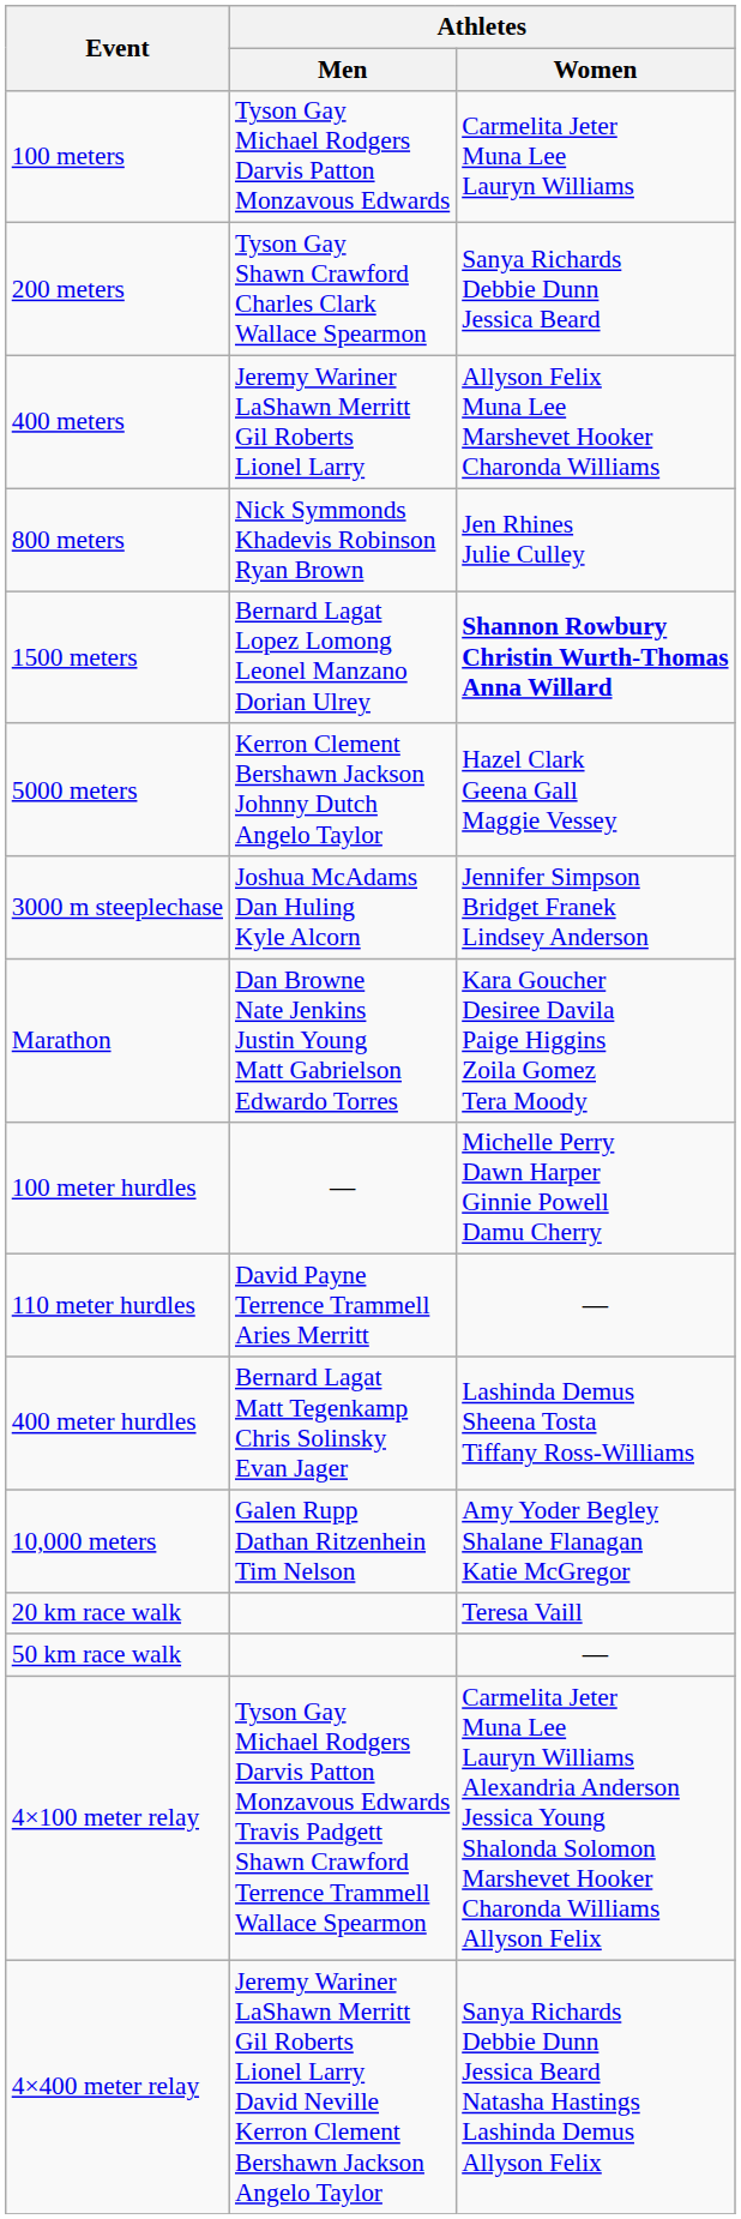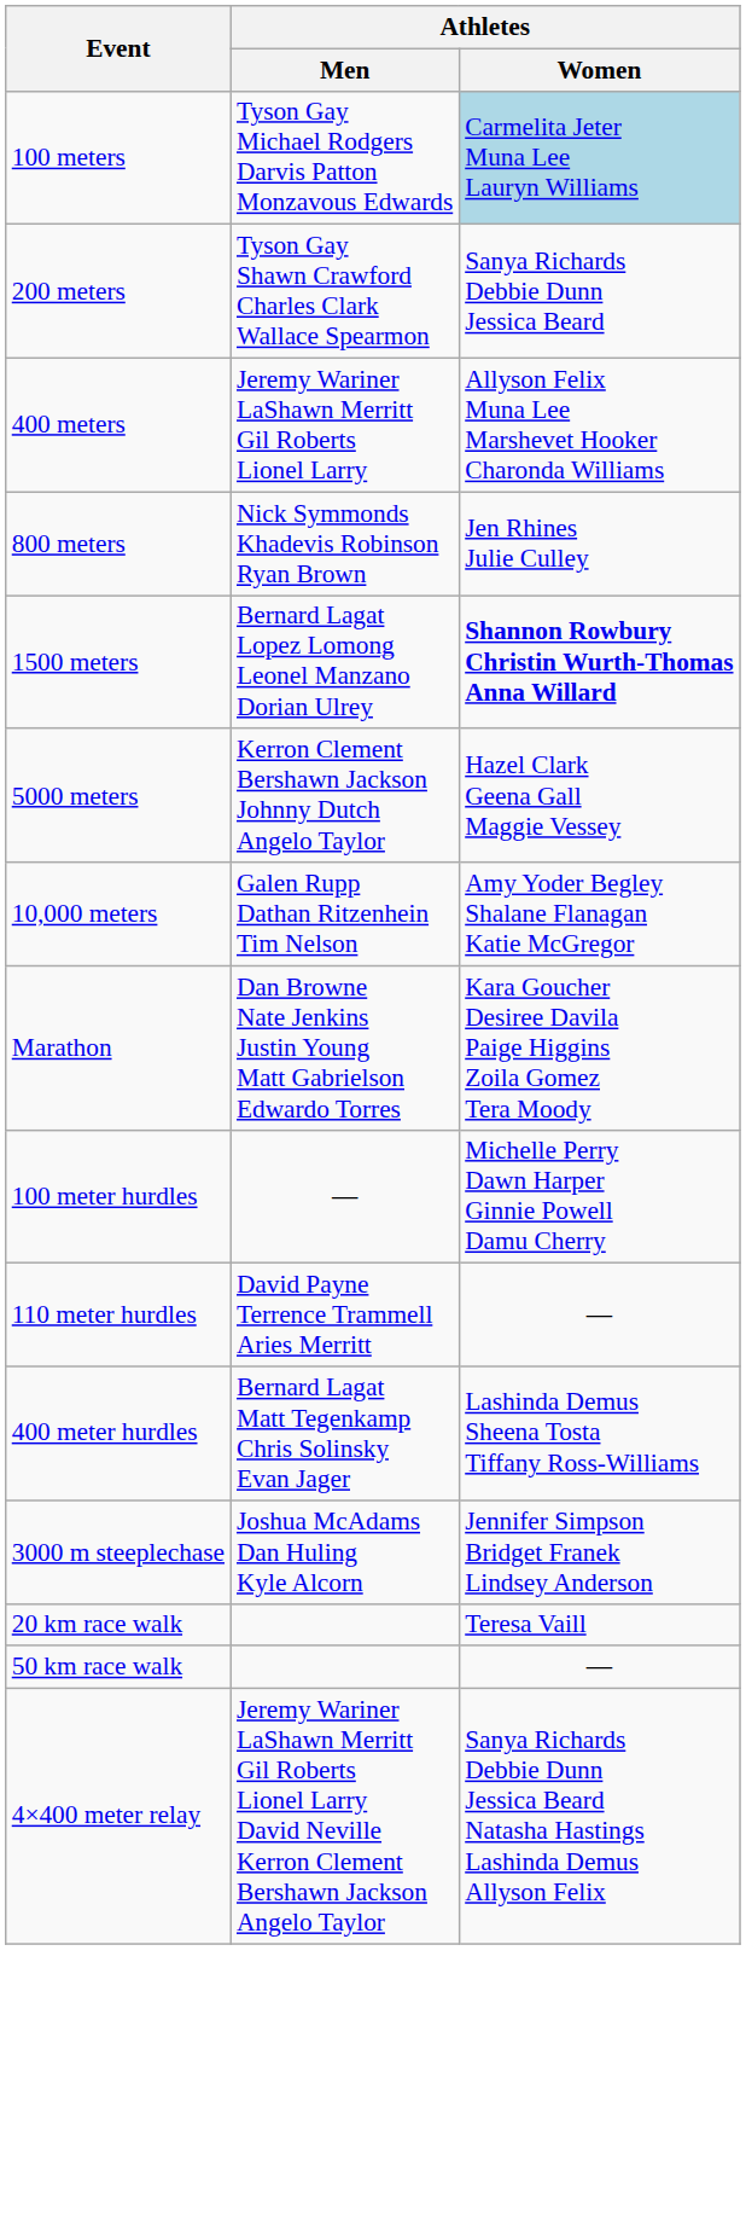100 meters | Athletes / Women: no background -> lightblue background
rows swapped: 10,000 meters <-> 3000 m steeplechase
- row: 4×100 meter relay | Tyson Gay Michael Rodgers Darvis Patton Monzavous Edwards Travis Padgett Shawn Crawford Terrence Trammell Wallace Spearmon | Carmelita Jeter Muna Lee Lauryn Williams Alexandria Anderson Jessica Young Shalonda Solomon Marshevet Hooker Charonda Williams Allyson Felix
